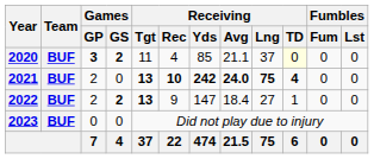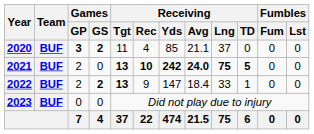2020 | Receiving / TD: lightyellow background -> no background
2021 | Receiving / TD: 4 -> 5
2022 | Receiving / Lng: 27 -> 33
